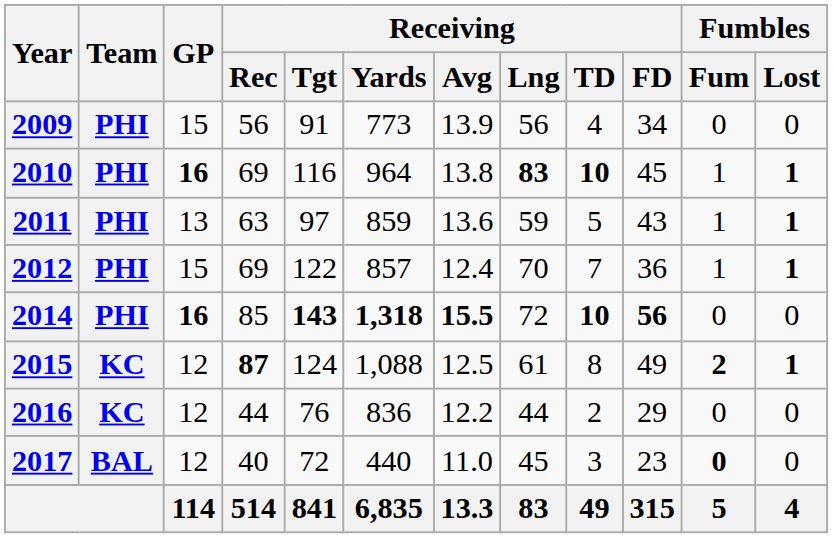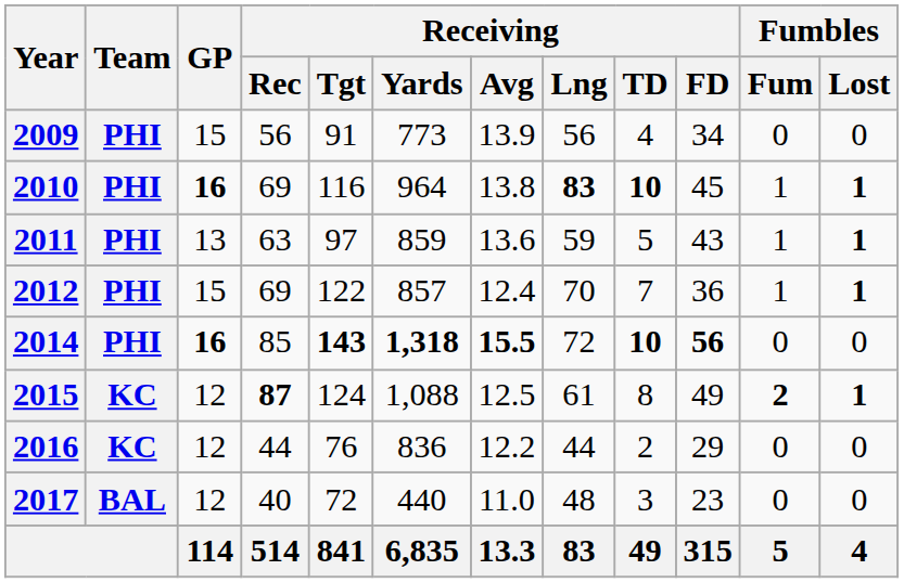2017 | Receiving / Lng: 45 -> 48
2017 | Fumbles / Fum: bold -> normal
